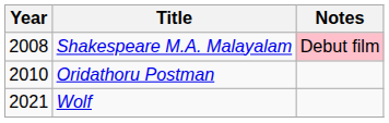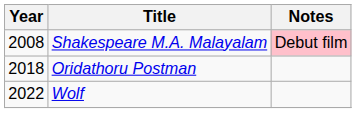Oridathoru Postman | Year: 2010 -> 2018
Wolf | Year: 2021 -> 2022
